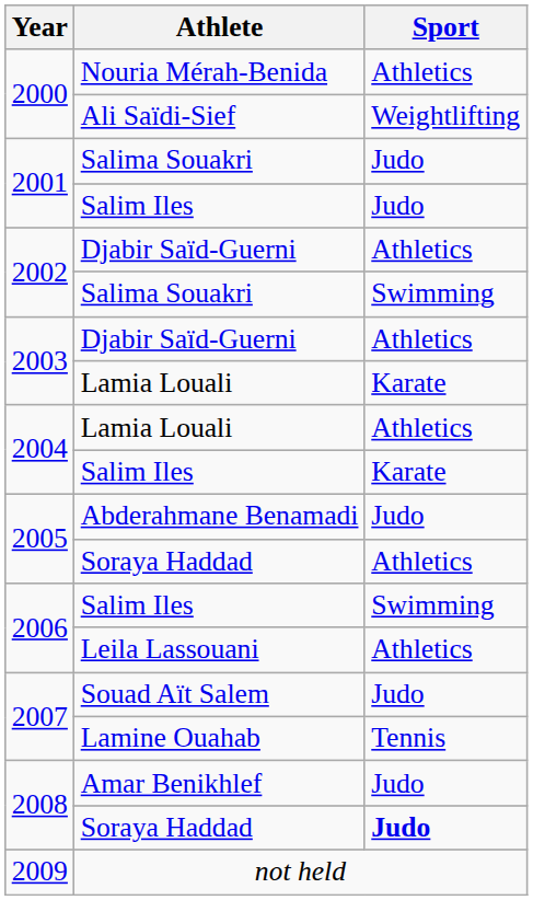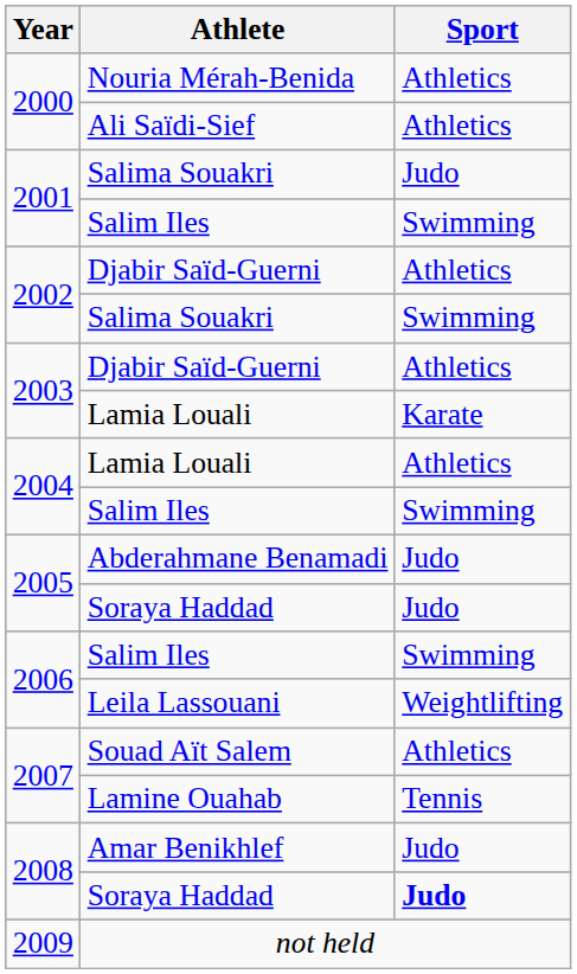Ali Saïdi-Sief | Sport: Weightlifting -> Athletics
2001 / Salim Iles | Sport: Judo -> Swimming
2004 / Salim Iles | Sport: Karate -> Swimming
2005 / Soraya Haddad | Sport: Athletics -> Judo
Leila Lassouani | Sport: Athletics -> Weightlifting
Souad Aït Salem | Sport: Judo -> Athletics
